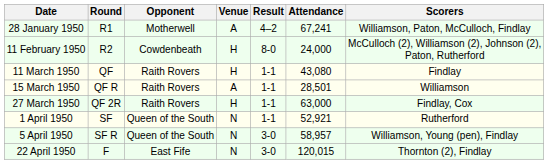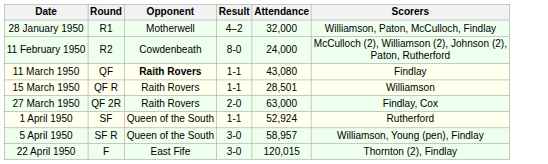- column: Venue | A | H | H | A | H | N | N | N
28 January 1950 | Attendance: 67,241 -> 32,000
11 March 1950 | Opponent: normal -> bold
27 March 1950 | Result: 1-1 -> 2-0
1 April 1950 | Attendance: 52,921 -> 52,924
